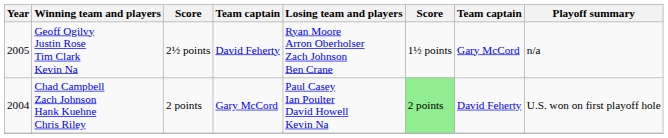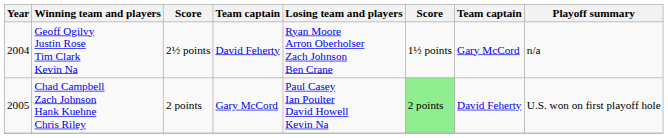Geoff Ogilvy Justin Rose Tim Clark Kevin Na | Year: 2005 -> 2004
Chad Campbell Zach Johnson Hank Kuehne Chris Riley | Year: 2004 -> 2005
